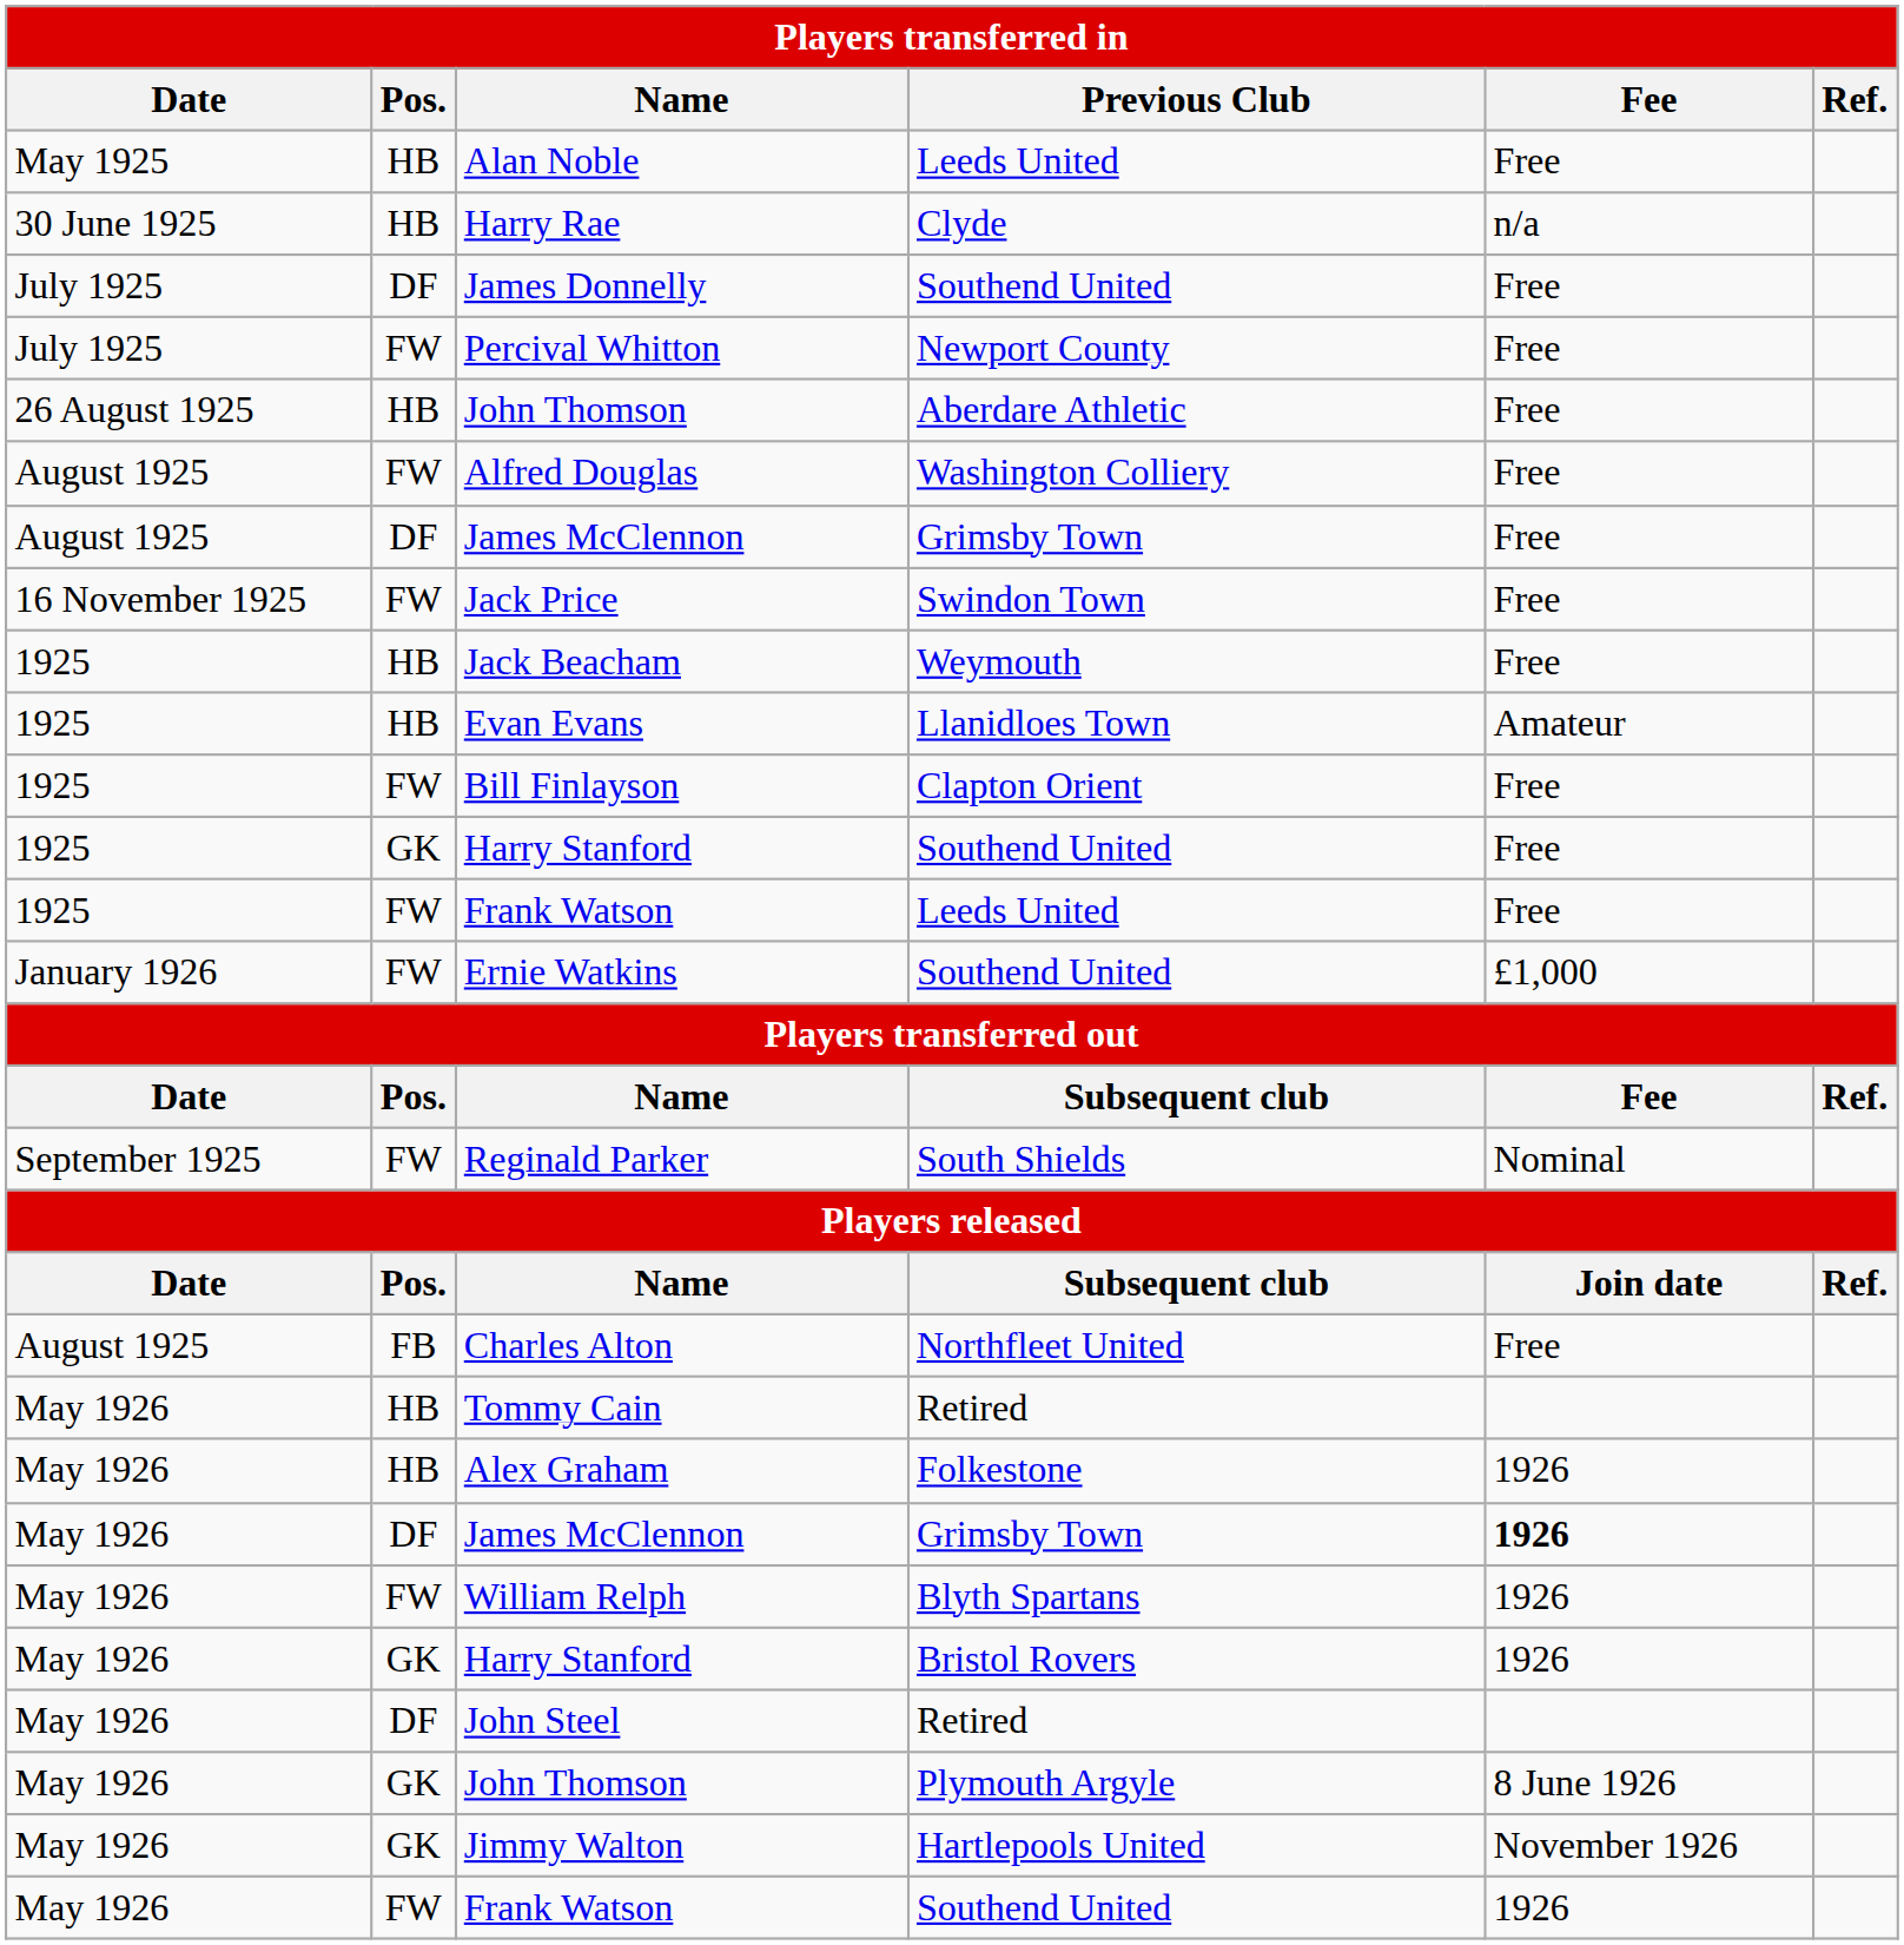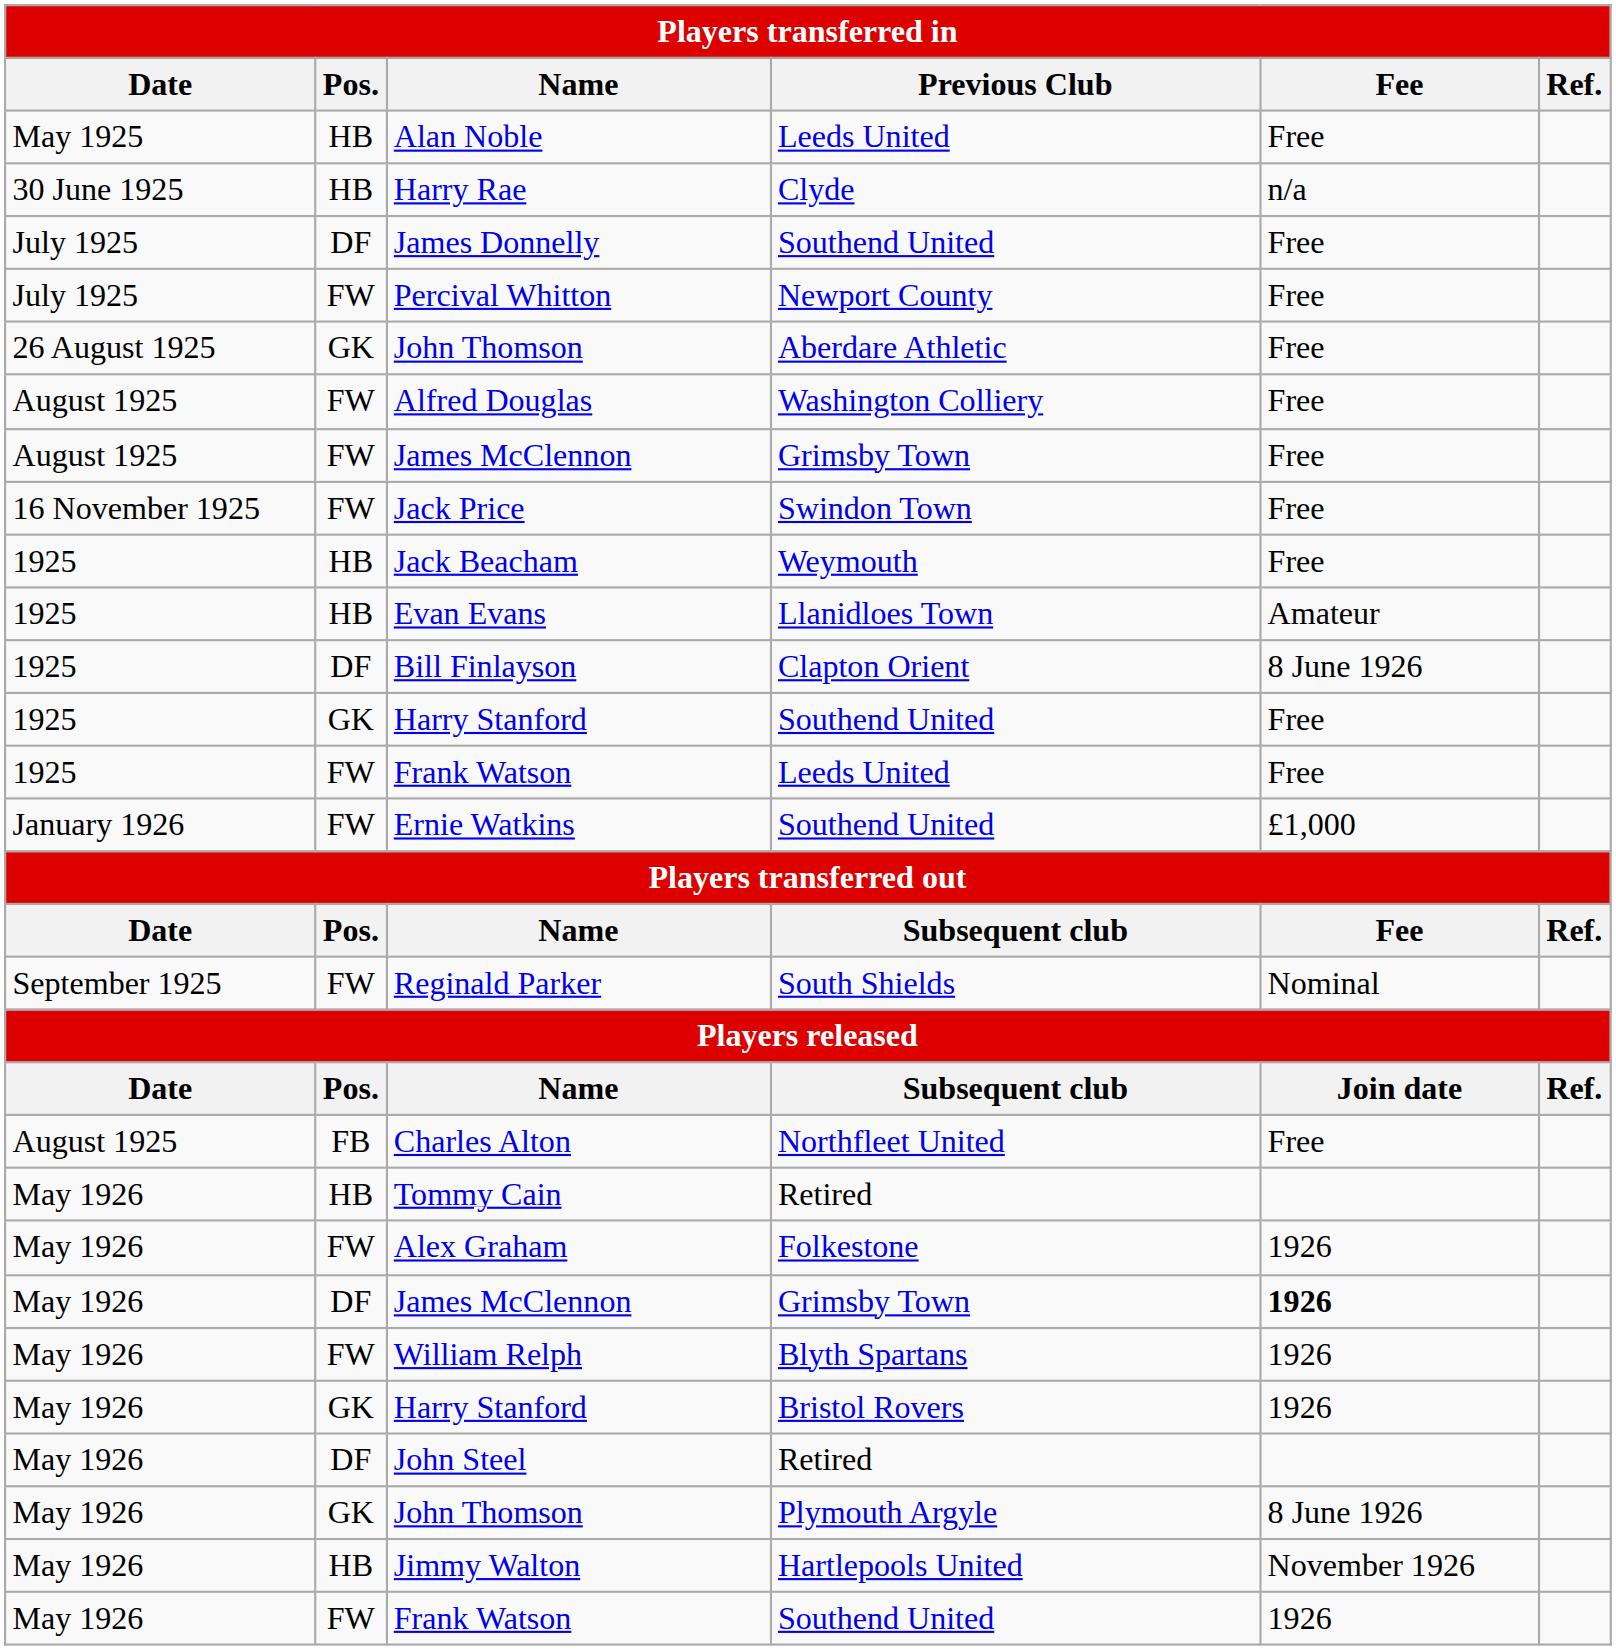26 August 1925 / John Thomson | Pos.: HB -> GK
August 1925 / James McClennon | Pos.: DF -> FW
Bill Finlayson | Pos.: FW -> DF
Bill Finlayson | Fee: Free -> 8 June 1926
Alex Graham | Pos.: HB -> FW
Jimmy Walton | Pos.: GK -> HB
